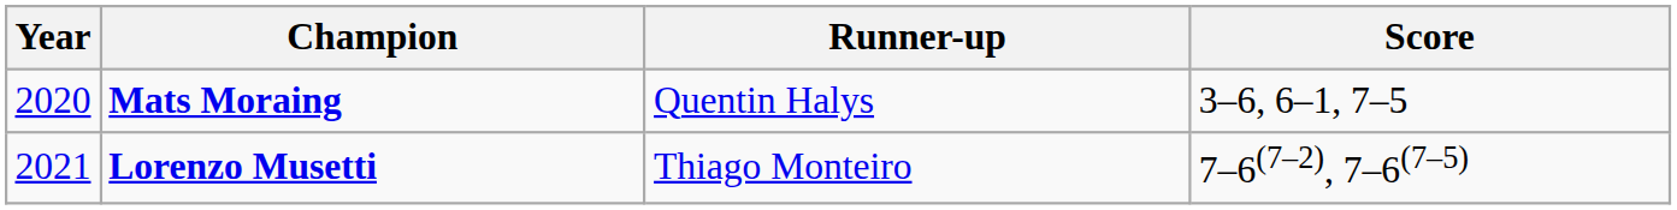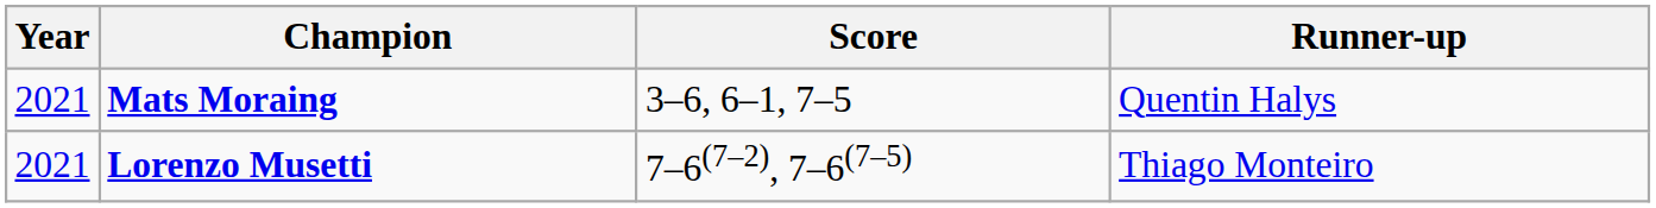columns swapped: Runner-up <-> Score
Mats Moraing | Year: 2020 -> 2021
